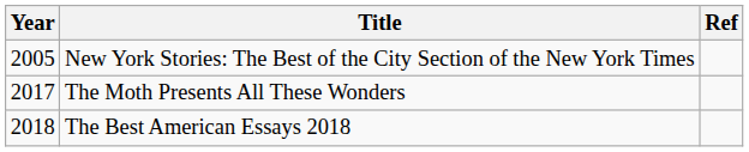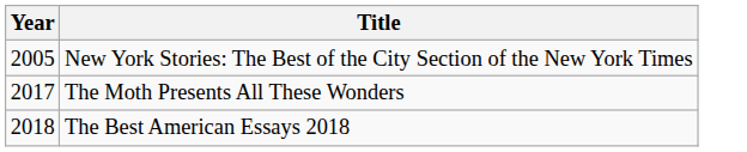- column: Ref
